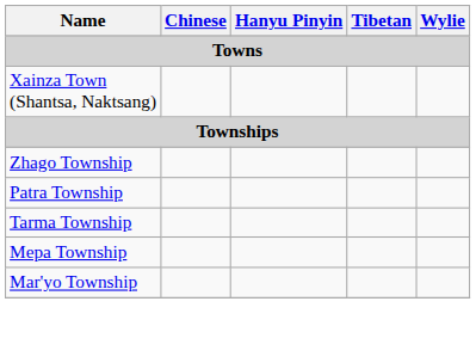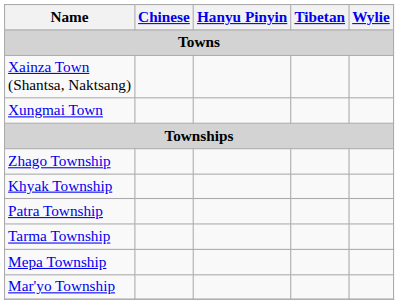+ row: Xungmai Town
+ row: Khyak Township
